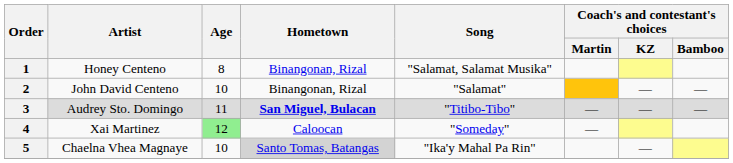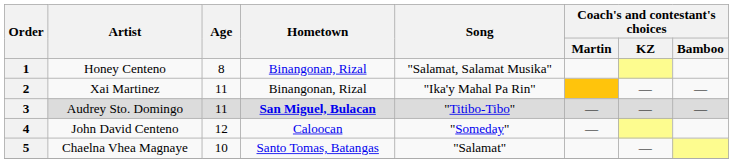2 | Artist: John David Centeno -> Xai Martinez
2 | Age: 10 -> 11
2 | Song: "Salamat" -> "Ika'y Mahal Pa Rin"
4 | Artist: Xai Martinez -> John David Centeno
4 | Age: lightgreen background -> no background
5 | Hometown: lightgrey background -> no background
5 | Song: "Ika'y Mahal Pa Rin" -> "Salamat"
